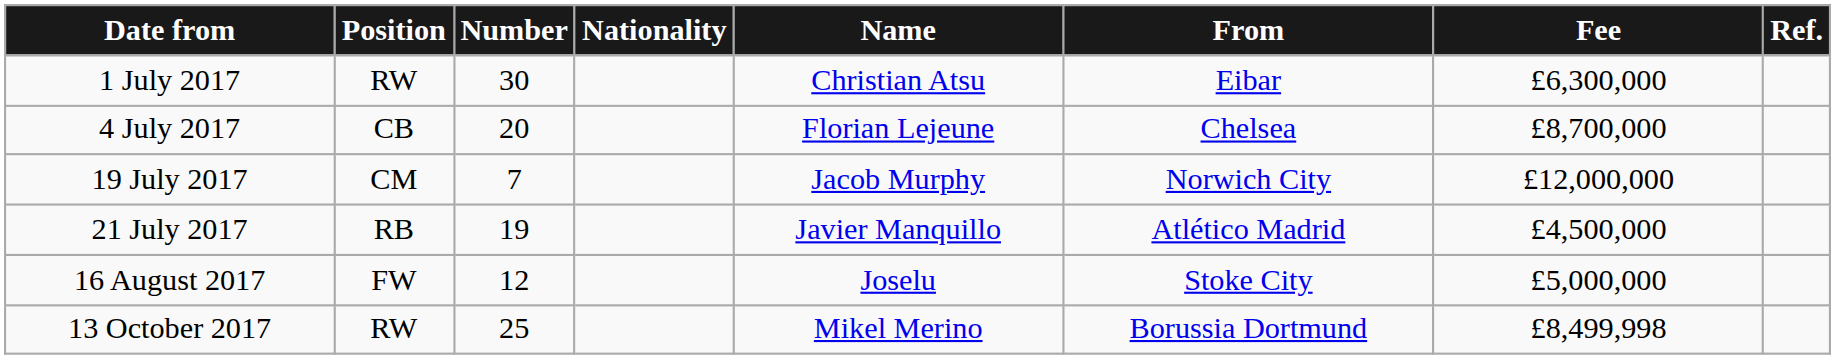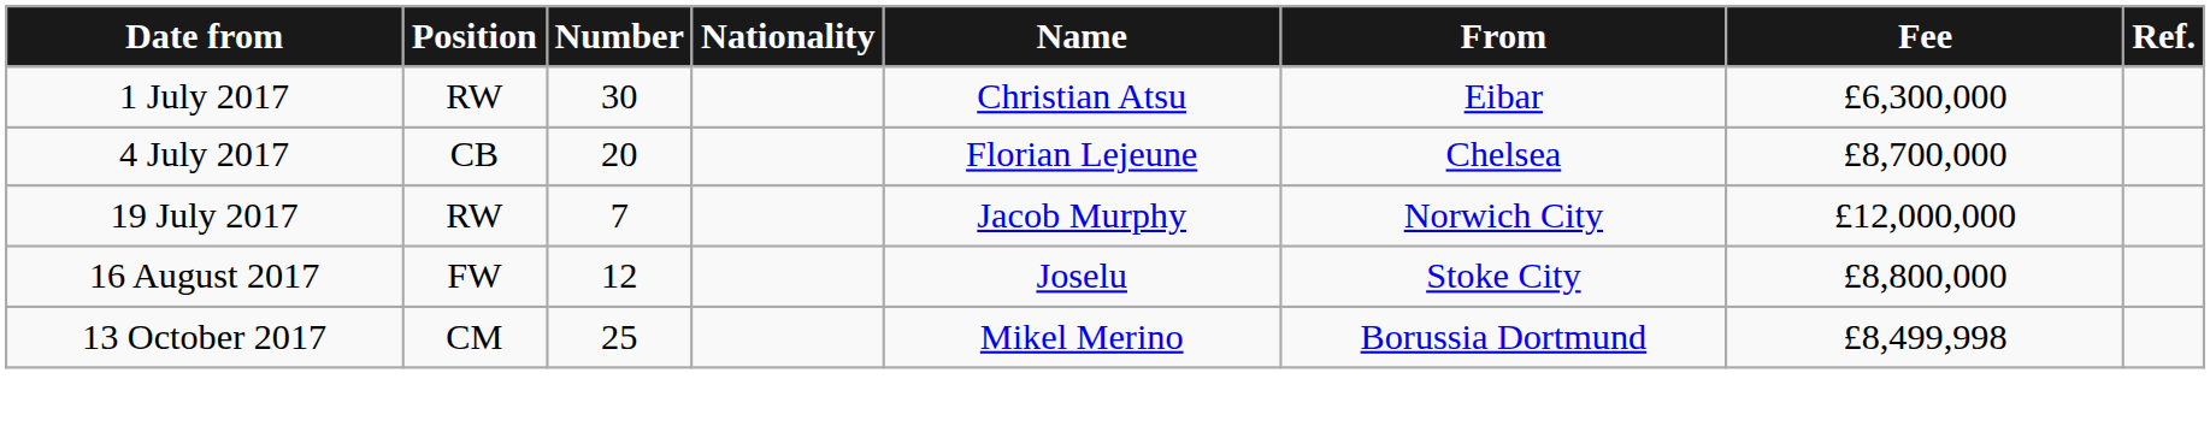19 July 2017 | Position: CM -> RW
- row: 21 July 2017 | RB | 19 | Javier Manquillo | Atlético Madrid | £4,500,000
16 August 2017 | Fee: £5,000,000 -> £8,800,000
13 October 2017 | Position: RW -> CM
